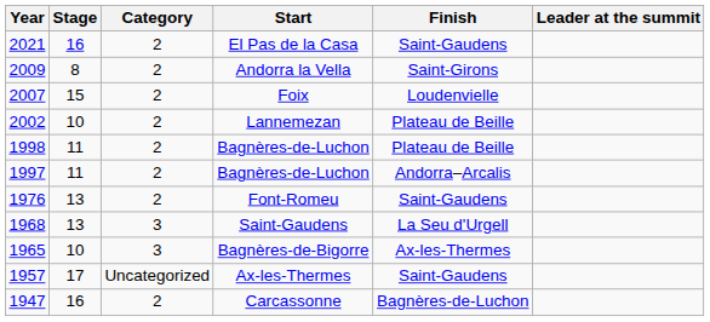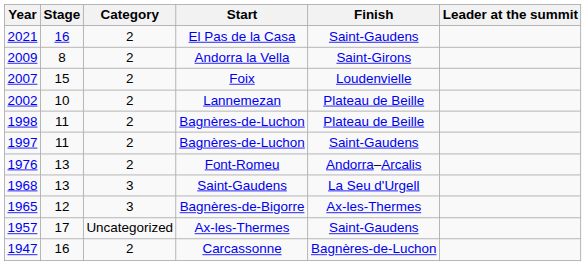1997 / Bagnères-de-Luchon | Finish: Andorra–Arcalis -> Saint-Gaudens
Font-Romeu | Finish: Saint-Gaudens -> Andorra–Arcalis
Bagnères-de-Bigorre | Stage: 10 -> 12
